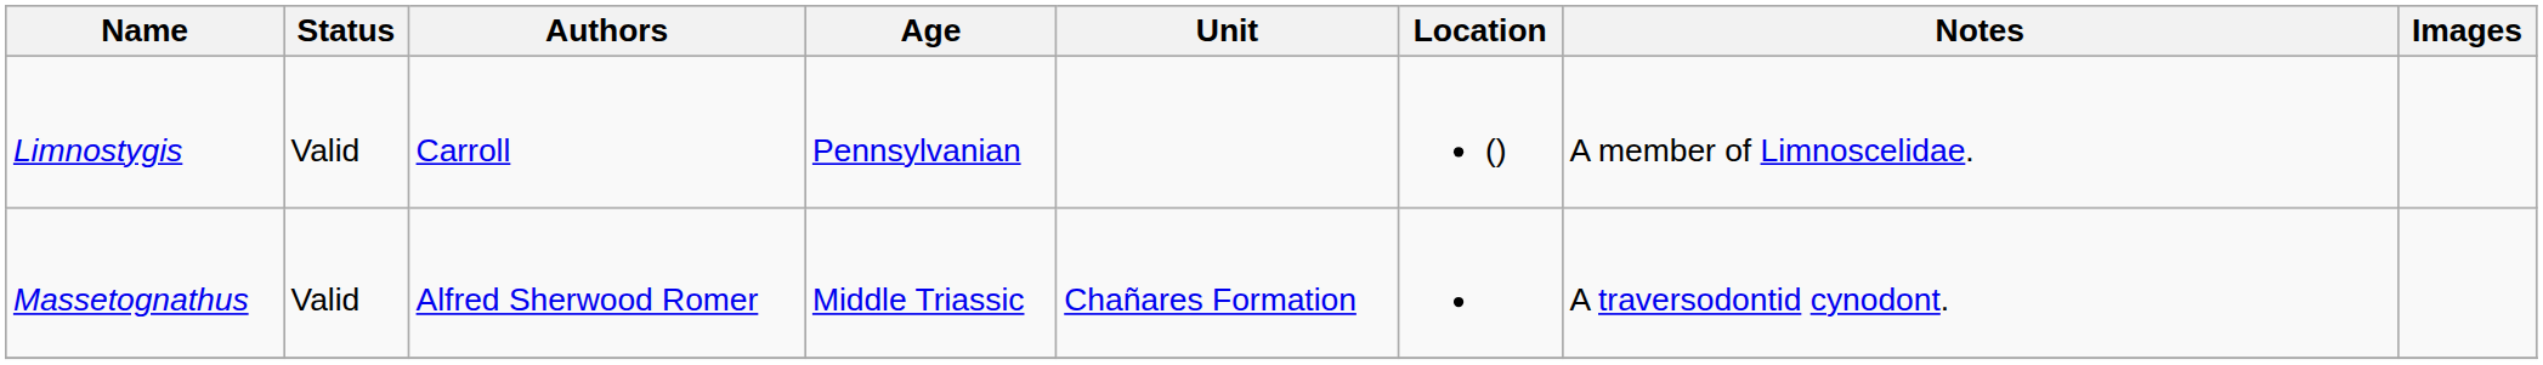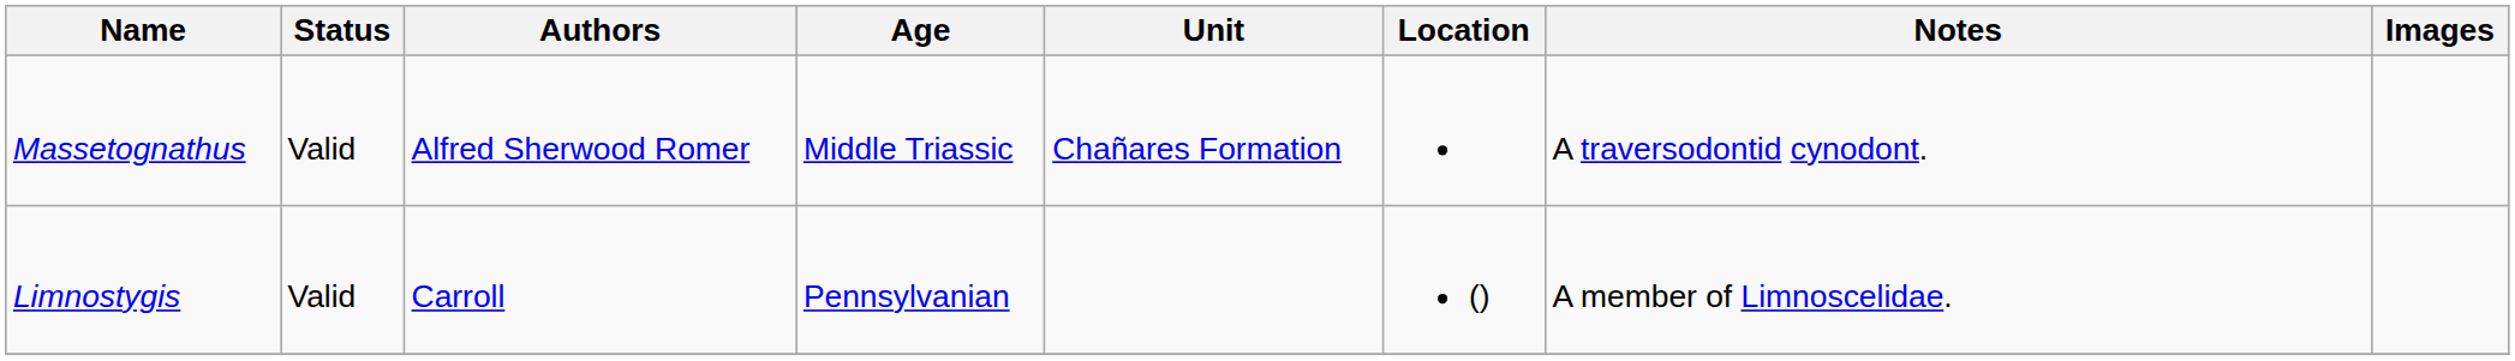rows swapped: Massetognathus <-> Limnostygis
